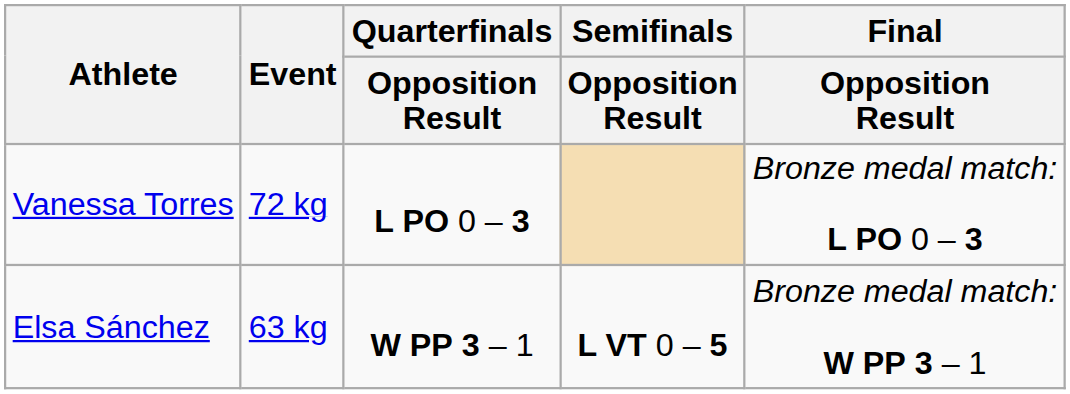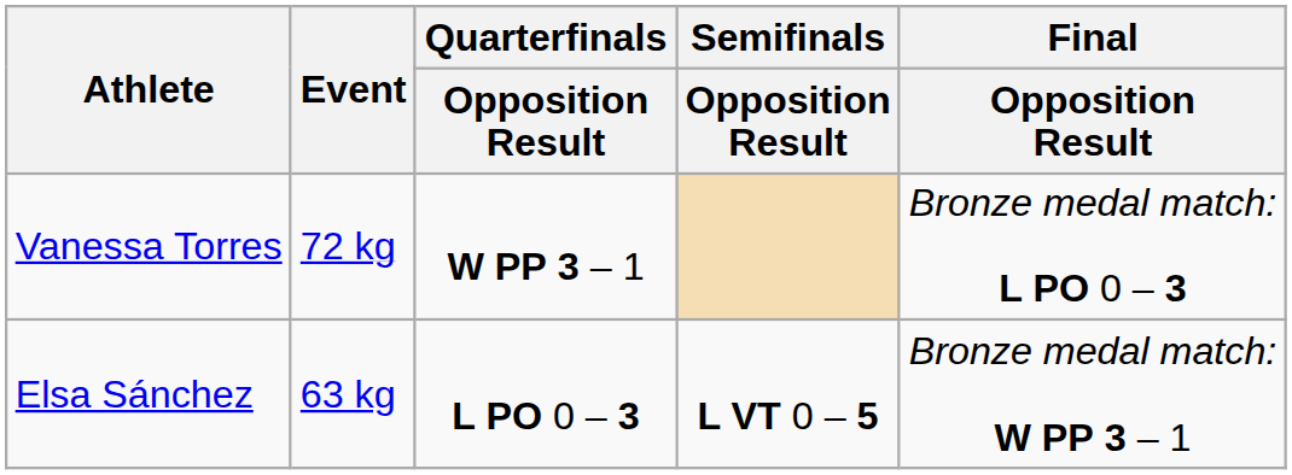Vanessa Torres | Quarterfinals / Opposition Result: L PO 0 – 3 -> W PP 3 – 1
Elsa Sánchez | Quarterfinals / Opposition Result: W PP 3 – 1 -> L PO 0 – 3
